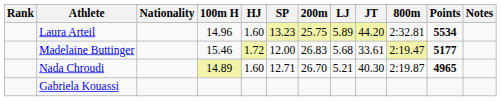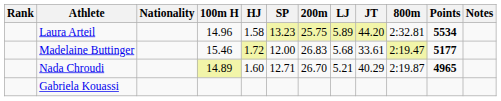Laura Arteil | HJ: 1.60 -> 1.58
Nada Chroudi | JT: 40.30 -> 40.29
